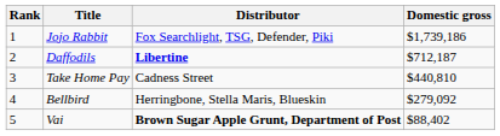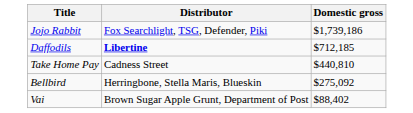- column: Rank | 1 | 2 | 3 | 4 | 5
Daffodils | Domestic gross: $712,187 -> $712,185
Bellbird | Domestic gross: $279,092 -> $275,092
Vai | Distributor: bold -> normal
